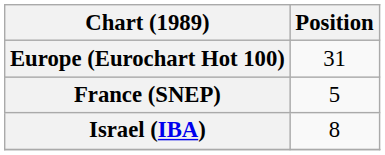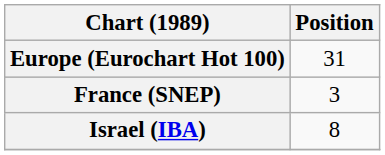France (SNEP) | Position: 5 -> 3
